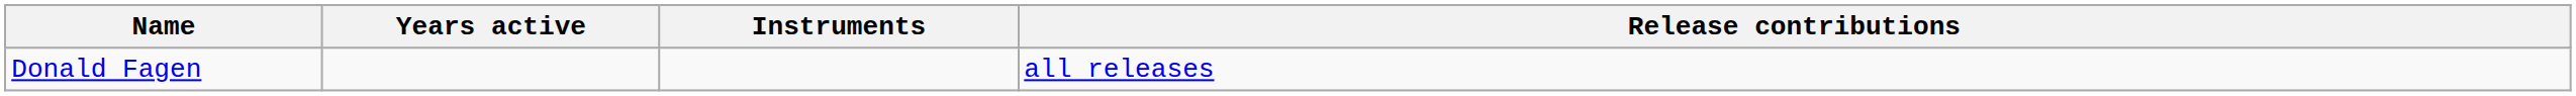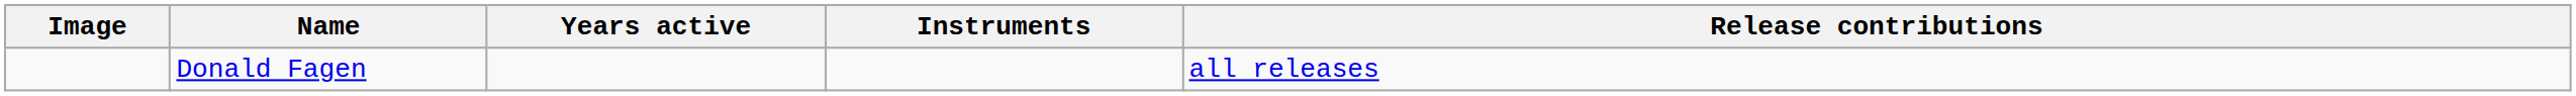+ column: Image
